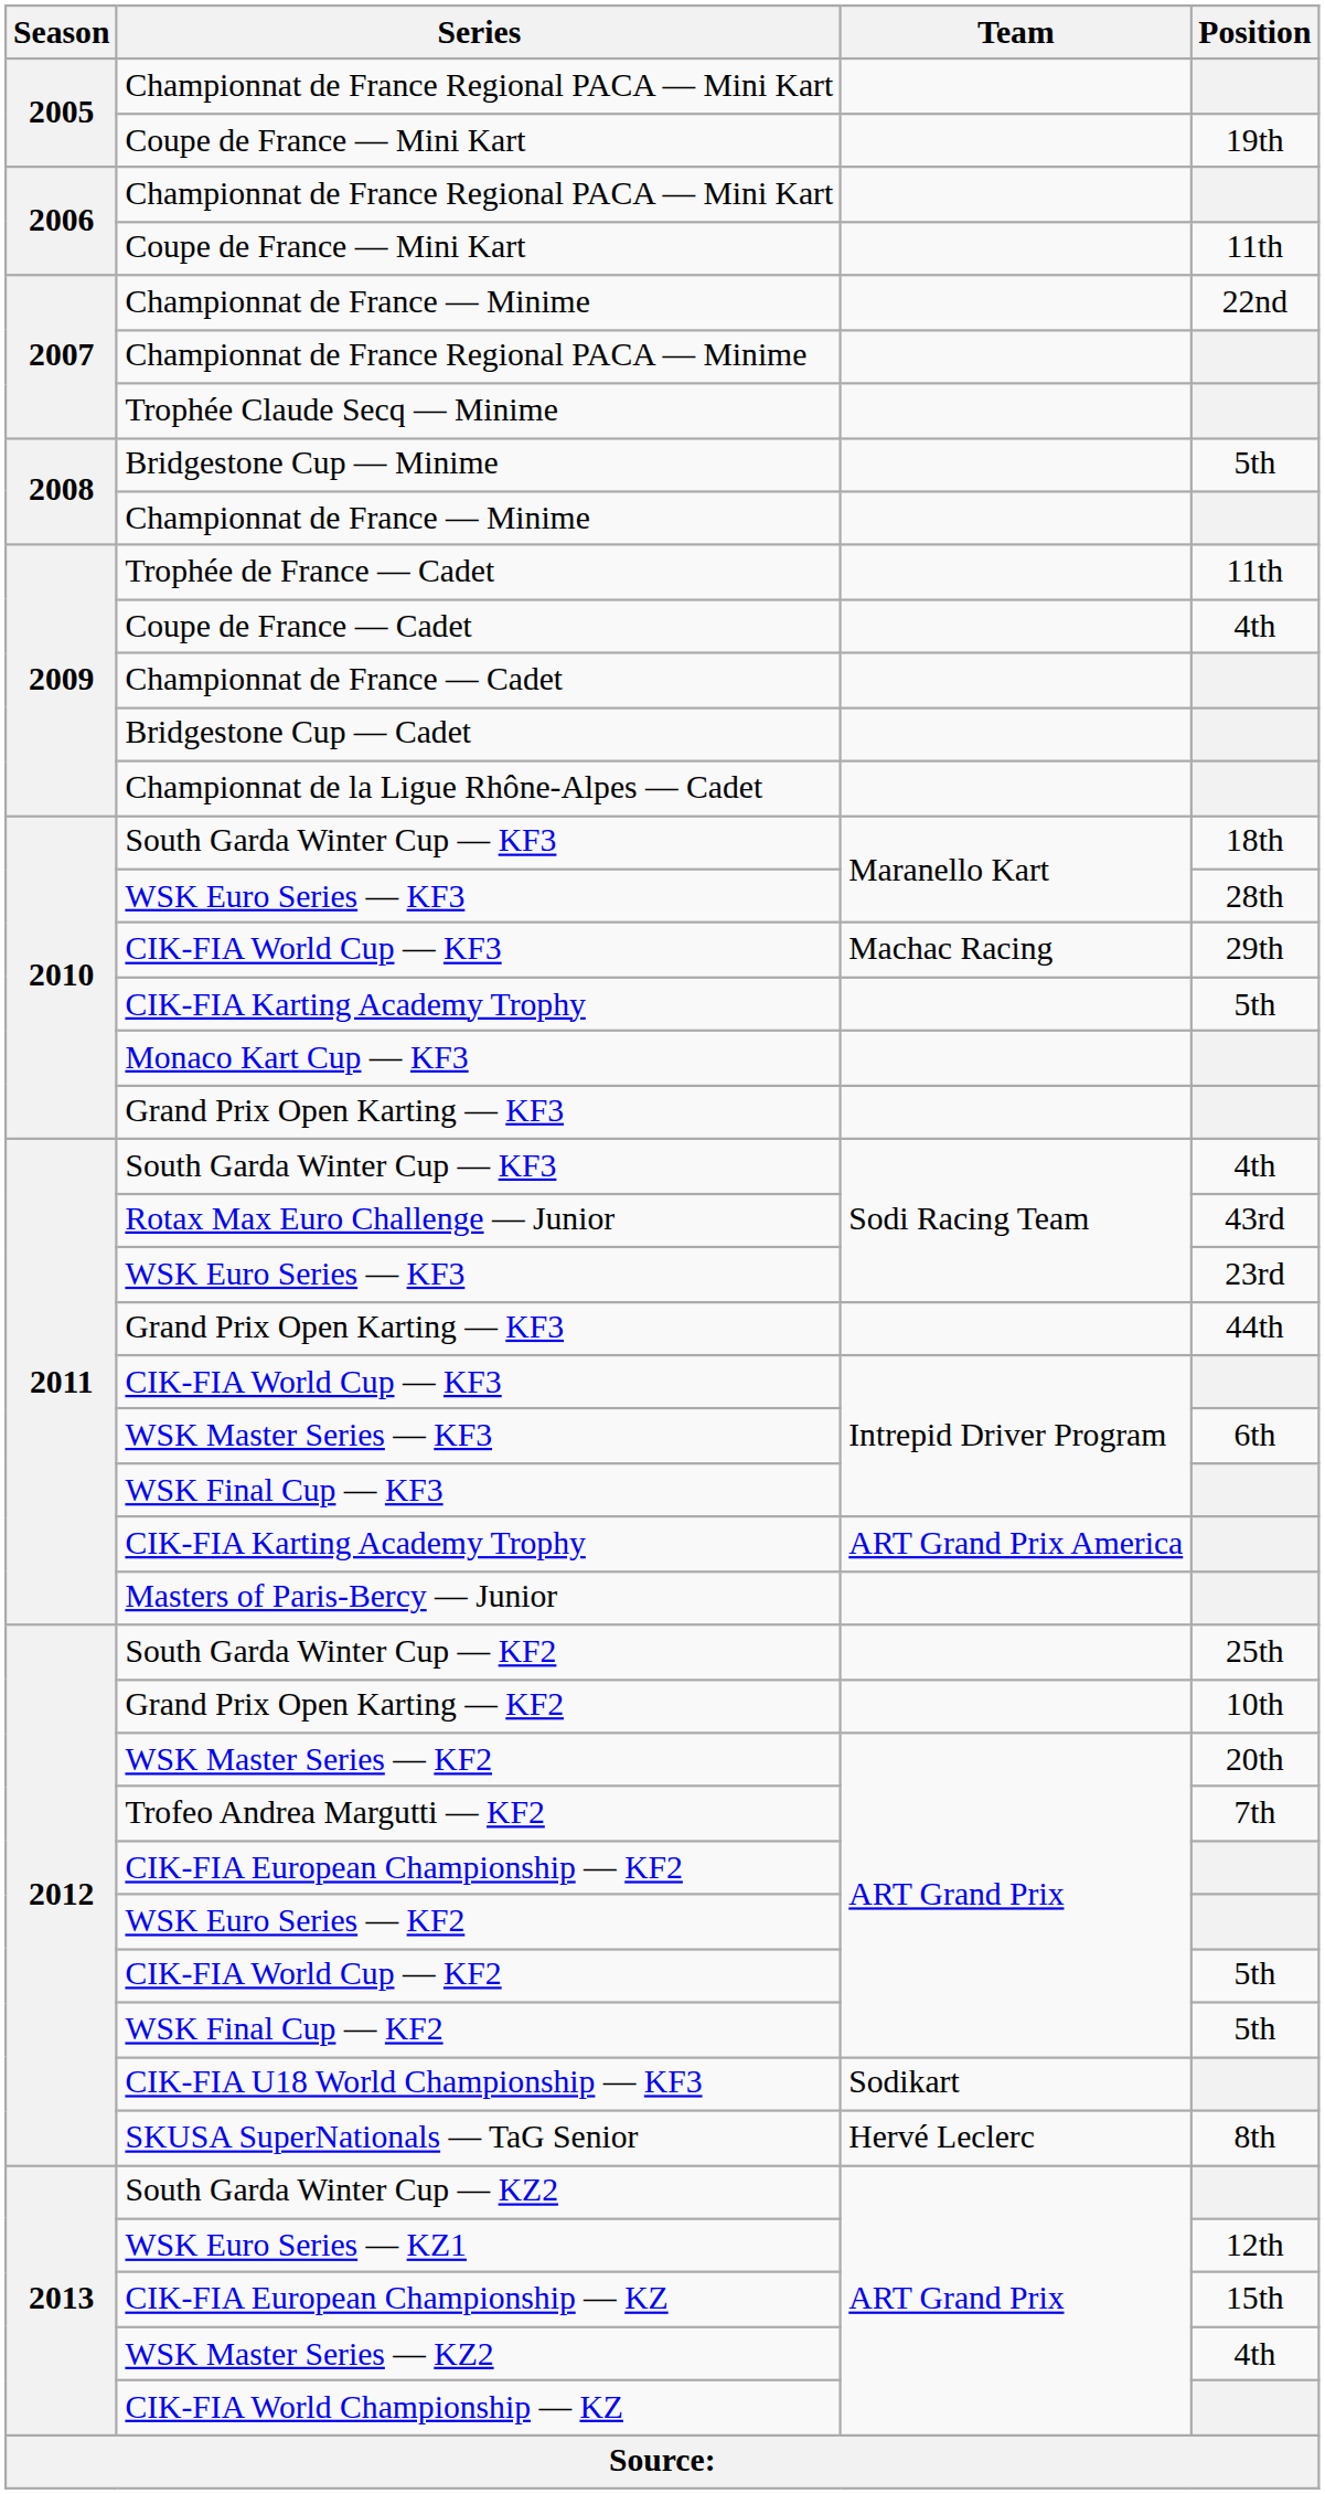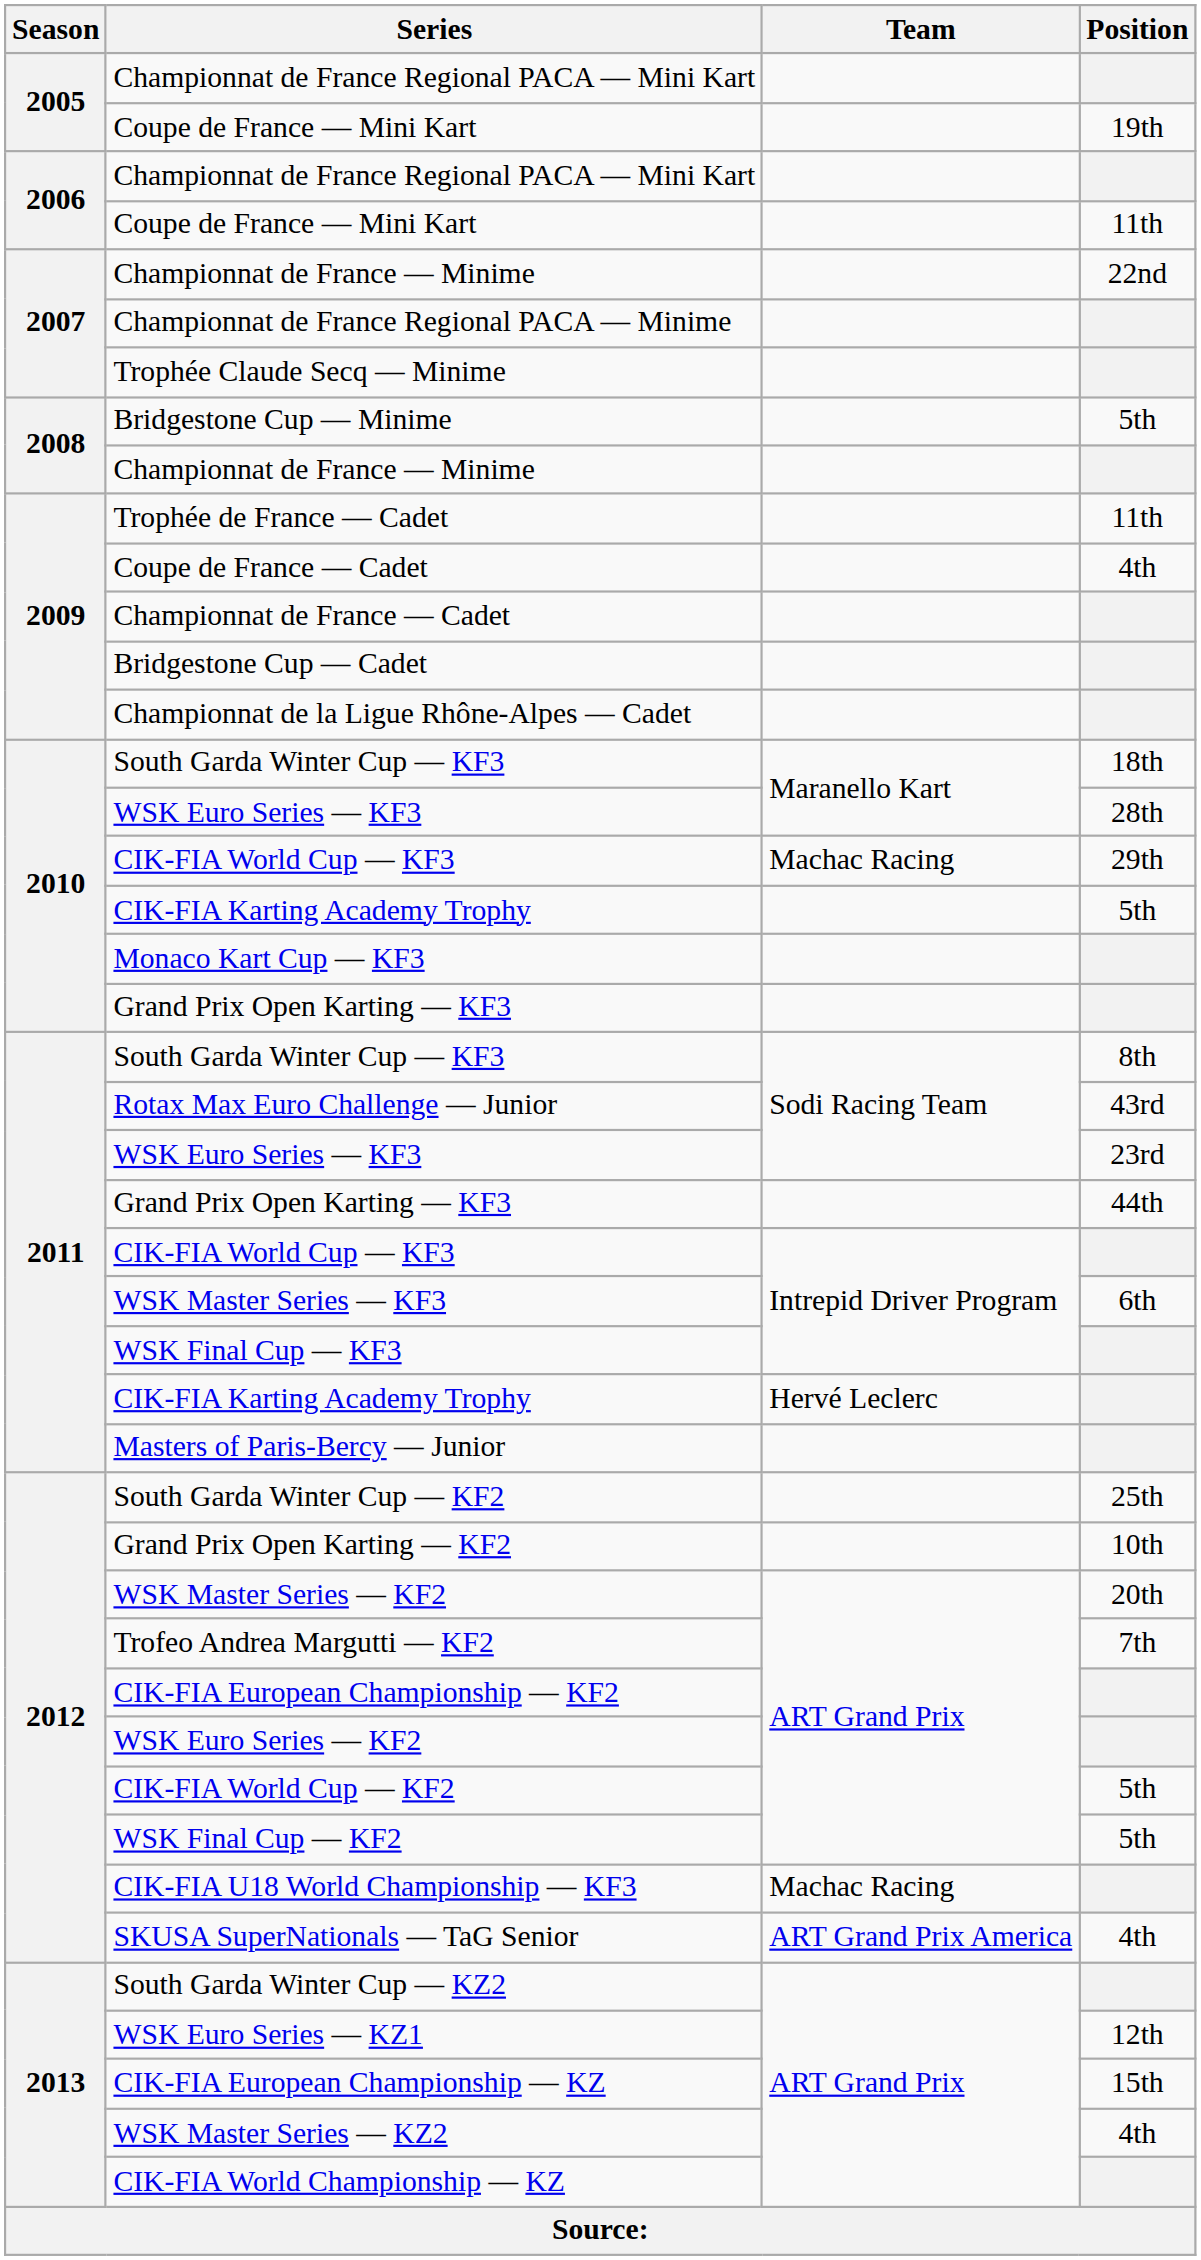2011 / South Garda Winter Cup — KF3 | Position: 4th -> 8th
2011 / CIK-FIA Karting Academy Trophy | Team: ART Grand Prix America -> Hervé Leclerc
CIK-FIA U18 World Championship — KF3 | Team: Sodikart -> Machac Racing
SKUSA SuperNationals — TaG Senior | Team: Hervé Leclerc -> ART Grand Prix America
SKUSA SuperNationals — TaG Senior | Position: 8th -> 4th
